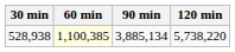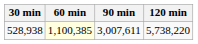528,938 | 90 min: 3,885,134 -> 3,007,611
